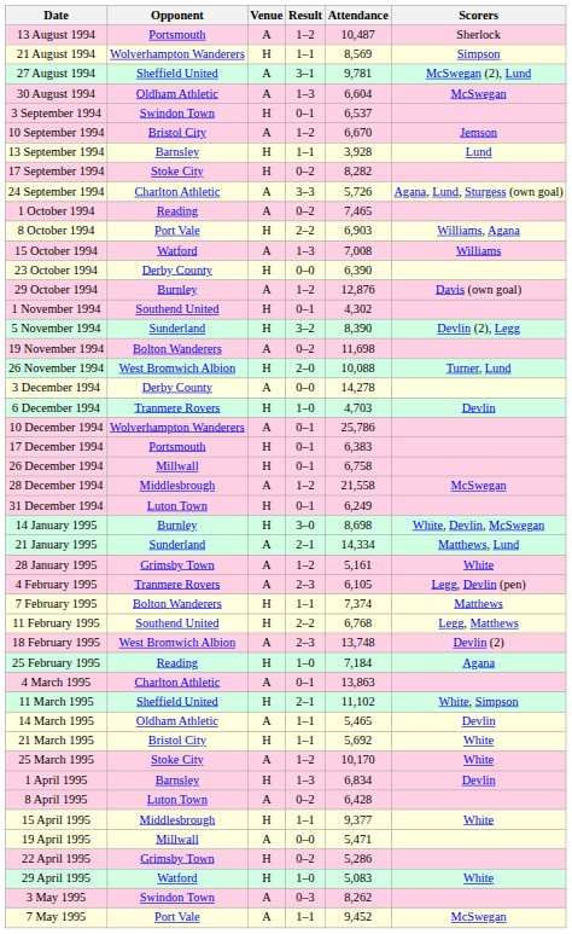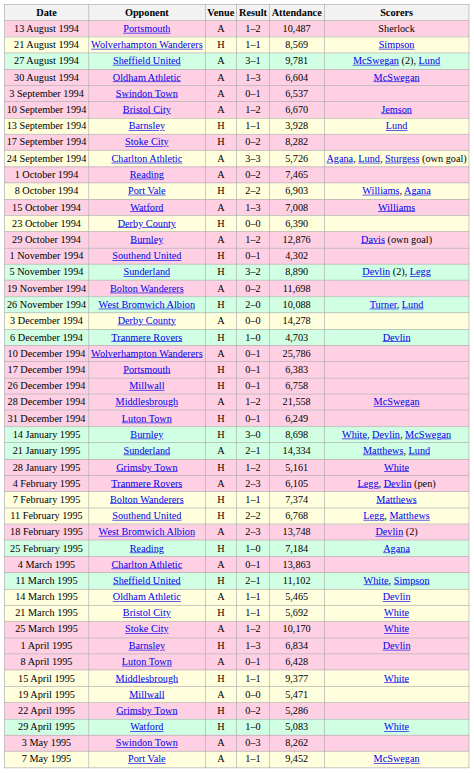3 September 1994 | Venue: H -> A
5 November 1994 | Attendance: 8,390 -> 8,890
28 January 1995 | Venue: A -> H
8 April 1995 | Result: 0–2 -> 0–1
